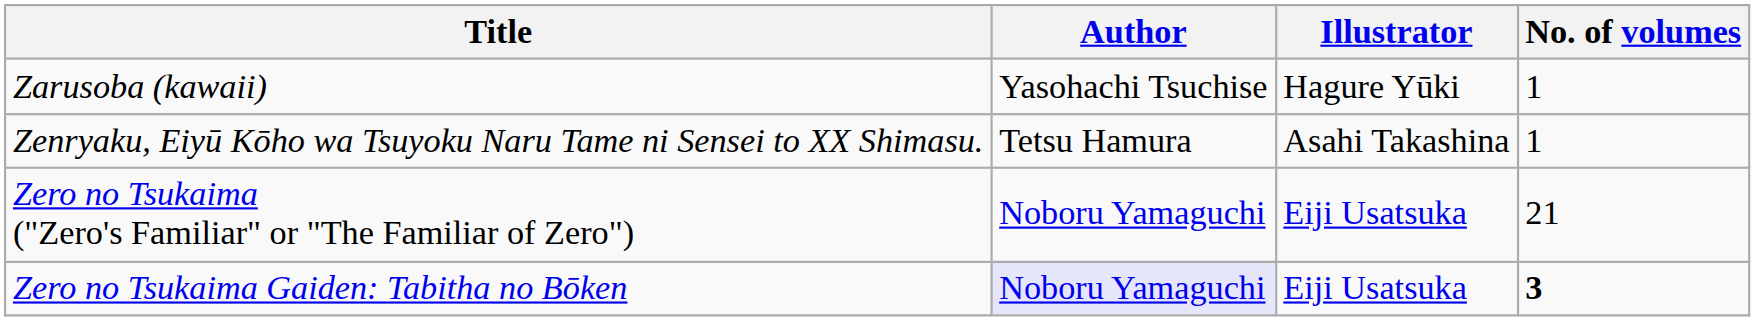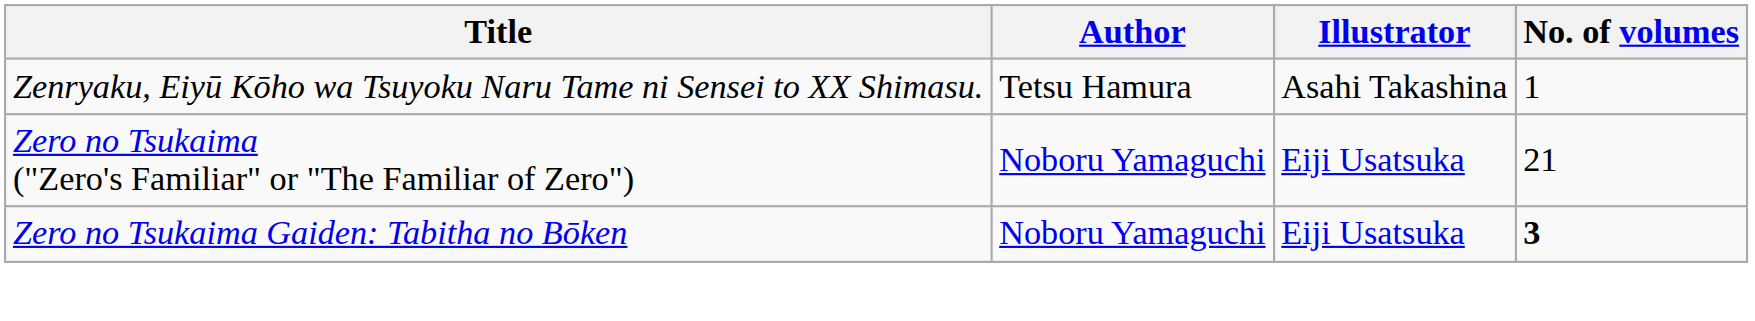- row: Zarusoba (kawaii) | Yasohachi Tsuchise | Hagure Yūki | 1
Zero no Tsukaima Gaiden: Tabitha no Bōken | Author: lavender background -> no background
